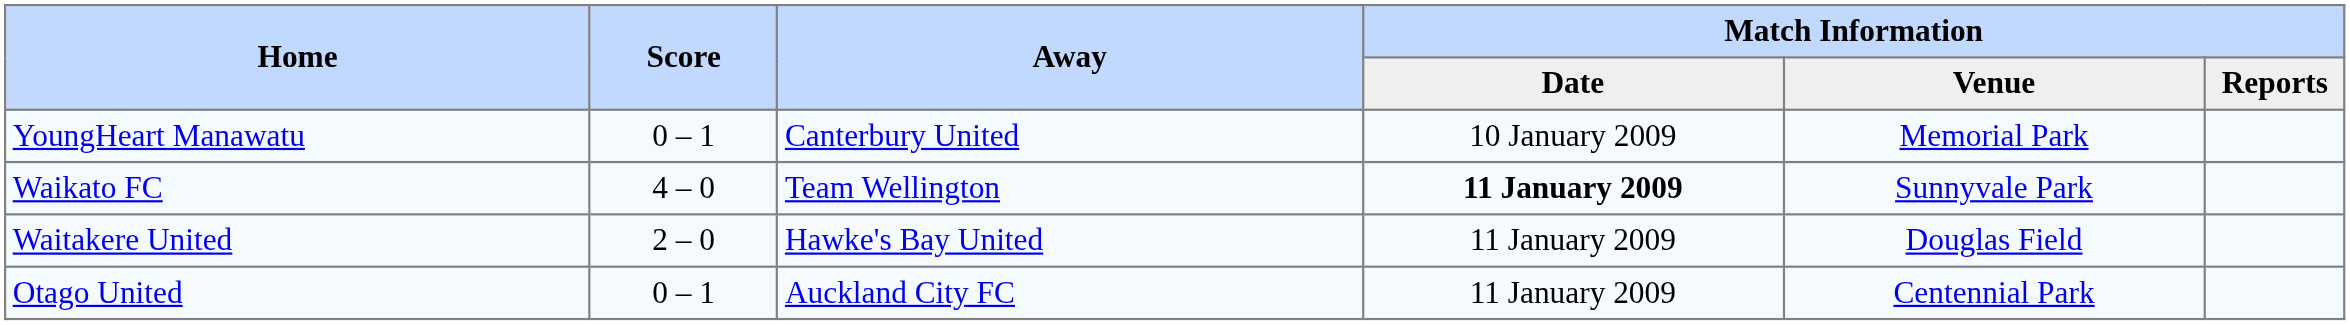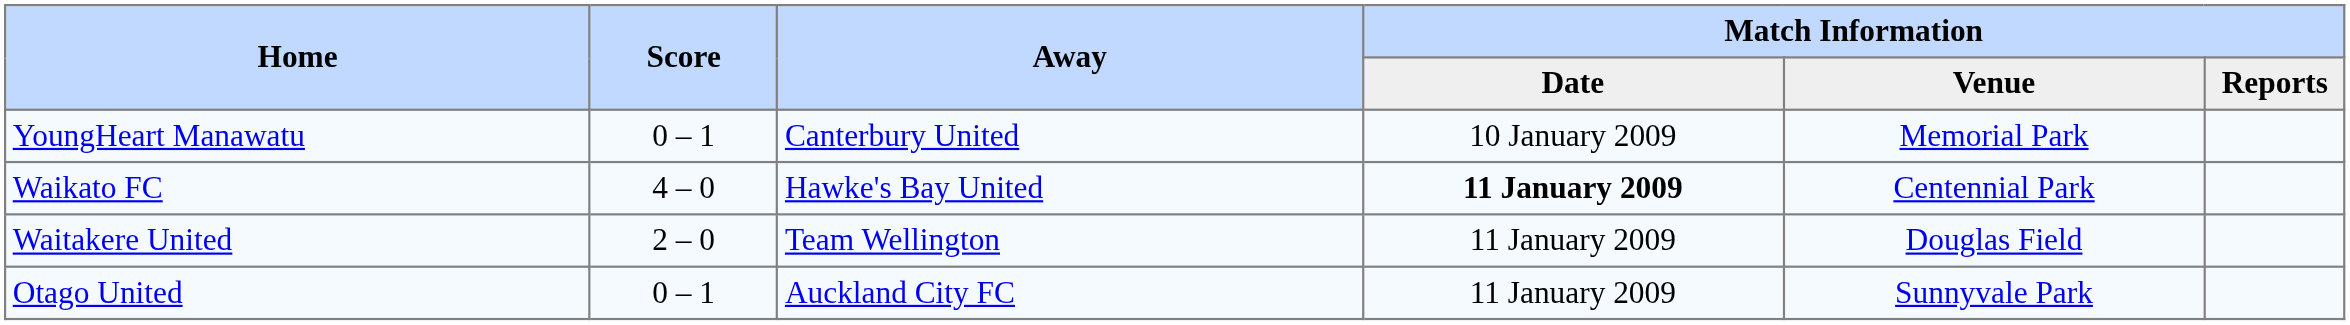Waikato FC | Away: Team Wellington -> Hawke's Bay United
Waikato FC | Match Information / Venue: Sunnyvale Park -> Centennial Park
Waitakere United | Away: Hawke's Bay United -> Team Wellington
Otago United | Match Information / Venue: Centennial Park -> Sunnyvale Park
